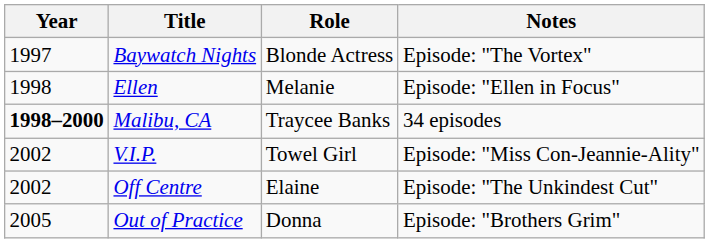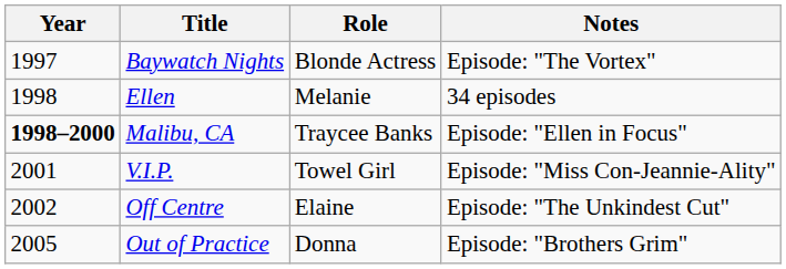Ellen | Notes: Episode: "Ellen in Focus" -> 34 episodes
Malibu, CA | Notes: 34 episodes -> Episode: "Ellen in Focus"
V.I.P. | Year: 2002 -> 2001
